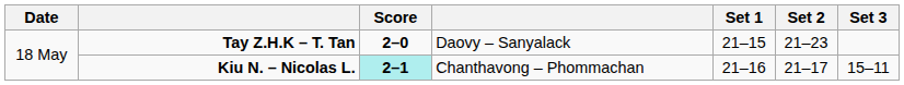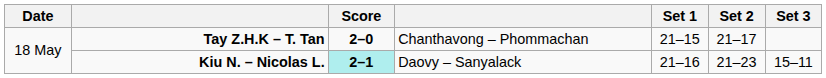Tay Z.H.K – T. Tan | column 4: Daovy – Sanyalack -> Chanthavong – Phommachan
Tay Z.H.K – T. Tan | Set 2: 21–23 -> 21–17
Kiu N. – Nicolas L. | column 4: Chanthavong – Phommachan -> Daovy – Sanyalack
Kiu N. – Nicolas L. | Set 2: 21–17 -> 21–23
